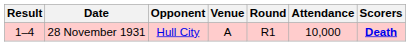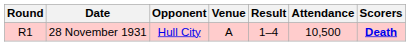columns swapped: Round <-> Result
28 November 1931 | Attendance: 10,000 -> 10,500
